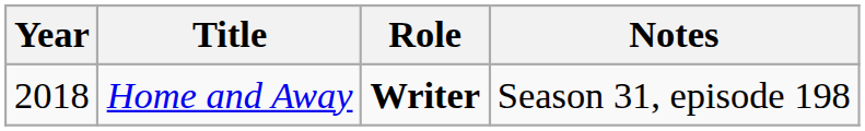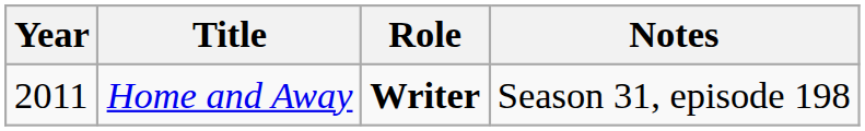Home and Away | Year: 2018 -> 2011
